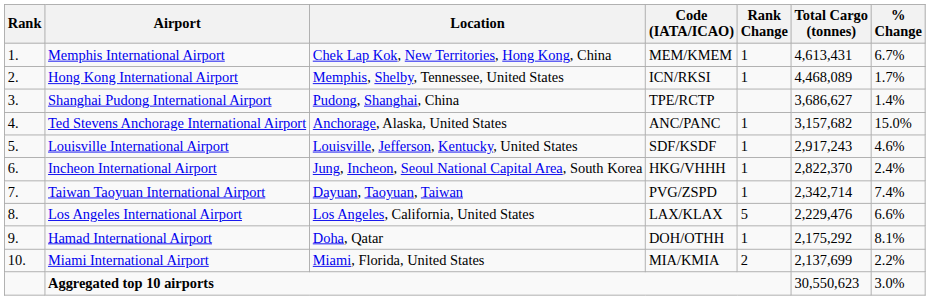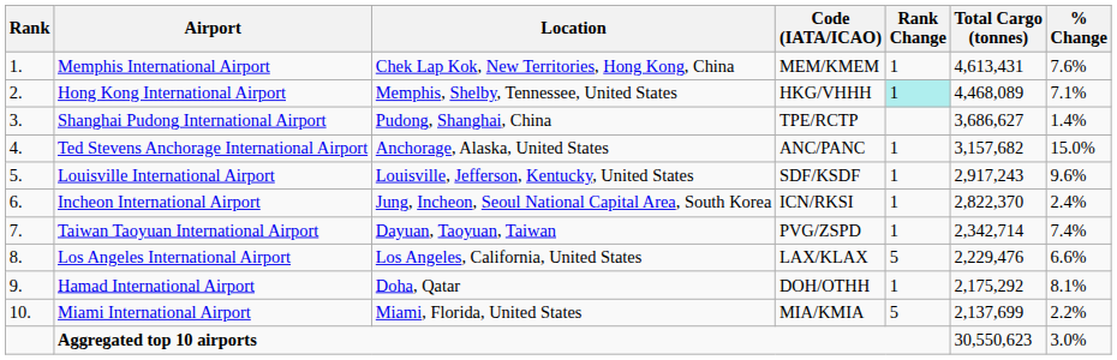Memphis International Airport | % Change: 6.7% -> 7.6%
Hong Kong International Airport | Code (IATA/ICAO): ICN/RKSI -> HKG/VHHH
Hong Kong International Airport | Rank Change: no background -> paleturquoise background
Hong Kong International Airport | % Change: 1.7% -> 7.1%
Louisville International Airport | % Change: 4.6% -> 9.6%
Incheon International Airport | Code (IATA/ICAO): HKG/VHHH -> ICN/RKSI
Miami International Airport | Rank Change: 2 -> 5
